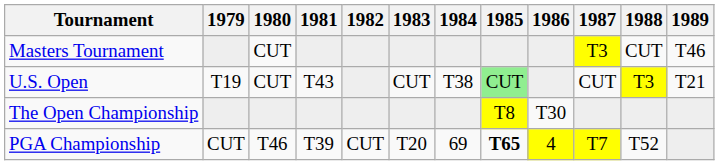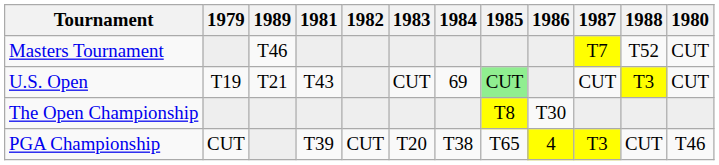columns swapped: 1980 <-> 1989
Masters Tournament | 1987: T3 -> T7
Masters Tournament | 1988: CUT -> T52
U.S. Open | 1984: T38 -> 69
PGA Championship | 1984: 69 -> T38
PGA Championship | 1985: bold -> normal
PGA Championship | 1987: T7 -> T3
PGA Championship | 1988: T52 -> CUT
